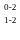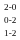+ row: 2-0
